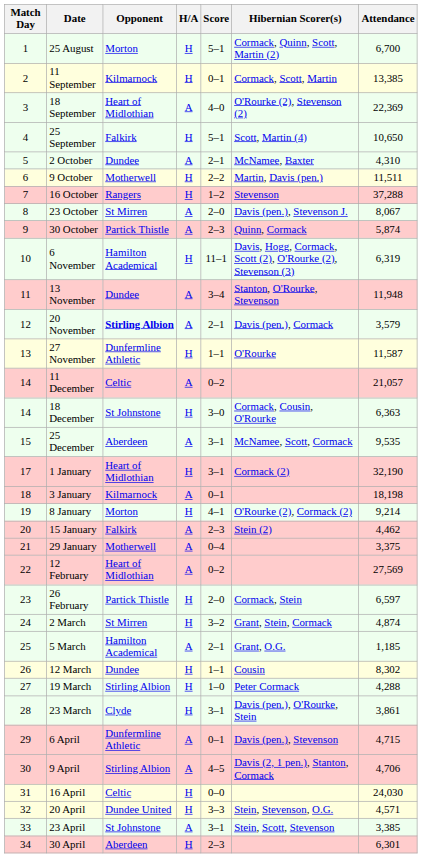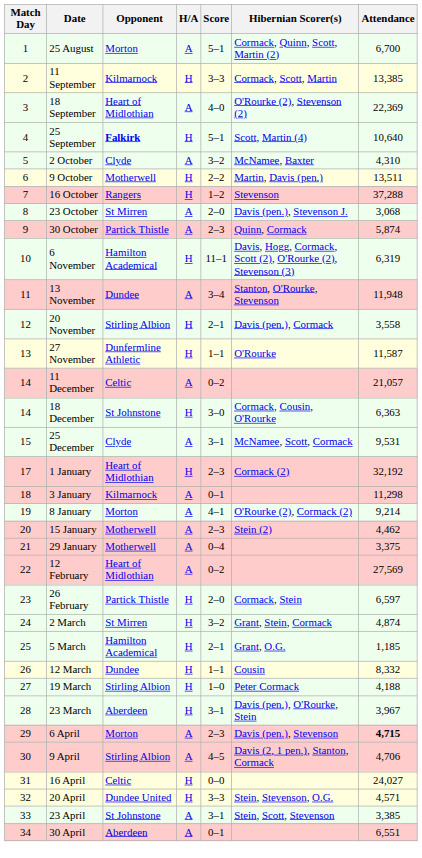25 August | H/A: H -> A
11 September | Score: 0–1 -> 3–3
25 September | Opponent: normal -> bold
25 September | Attendance: 10,650 -> 10,640
2 October | Opponent: Dundee -> Clyde
2 October | Score: 2–1 -> 3–2
9 October | Attendance: 11,511 -> 13,511
23 October | Attendance: 8,067 -> 3,068
20 November | Opponent: bold -> normal
20 November | H/A: A -> H
20 November | Attendance: 3,579 -> 3,558
25 December | Opponent: Aberdeen -> Clyde
25 December | Attendance: 9,535 -> 9,531
1 January | Score: 3–1 -> 2–3
1 January | Attendance: 32,190 -> 32,192
3 January | Attendance: 18,198 -> 11,298
8 January | H/A: H -> A
15 January | Opponent: Falkirk -> Motherwell
5 March | H/A: A -> H
12 March | Attendance: 8,302 -> 8,332
19 March | Attendance: 4,288 -> 4,188
23 March | Opponent: Clyde -> Aberdeen
23 March | Attendance: 3,861 -> 3,967
6 April | Opponent: Dunfermline Athletic -> Morton
6 April | Score: 0–1 -> 2–3
6 April | Attendance: normal -> bold
16 April | Attendance: 24,030 -> 24,027
30 April | H/A: H -> A
30 April | Score: 2–3 -> 0–1
30 April | Attendance: 6,301 -> 6,551
